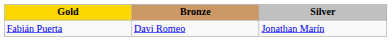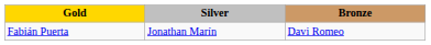columns swapped: Silver <-> Bronze
